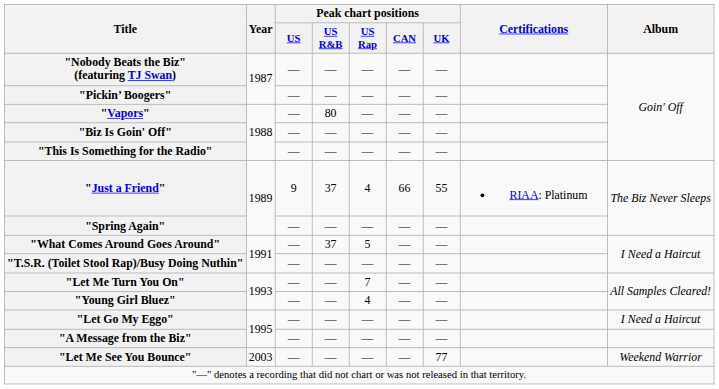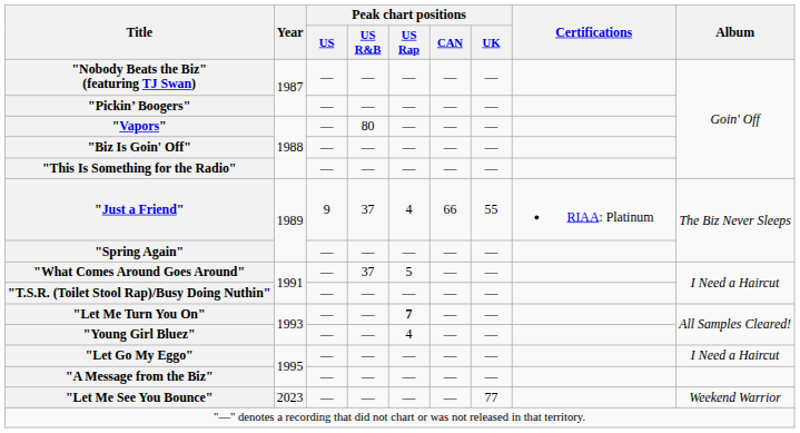"Let Me Turn You On" | Peak chart positions / US Rap: normal -> bold
"Let Me See You Bounce" | Year: 2003 -> 2023
